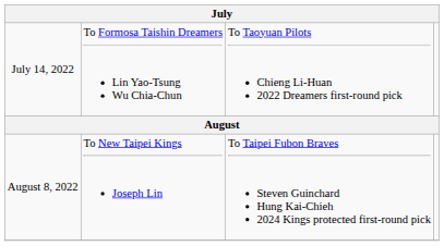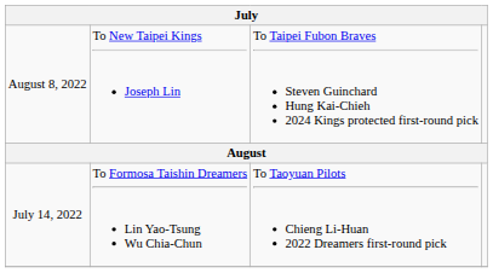rows swapped: July 14, 2022 <-> August 8, 2022
